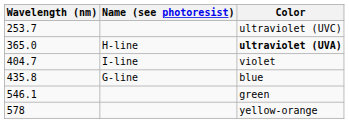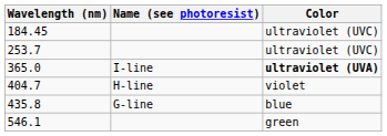+ row: 184.45 | ultraviolet (UVC)
365.0 | Name (see photoresist): H-line -> I-line
404.7 | Name (see photoresist): I-line -> H-line
- row: 578 | yellow-orange
